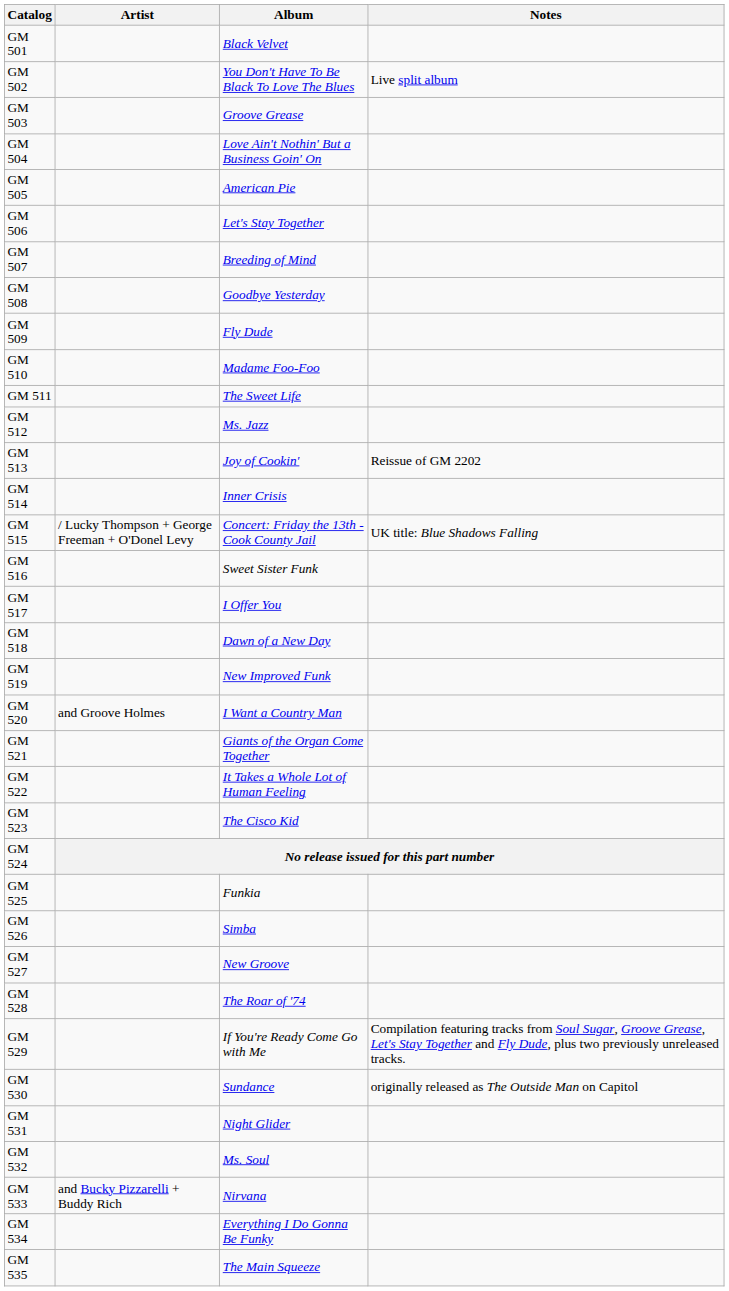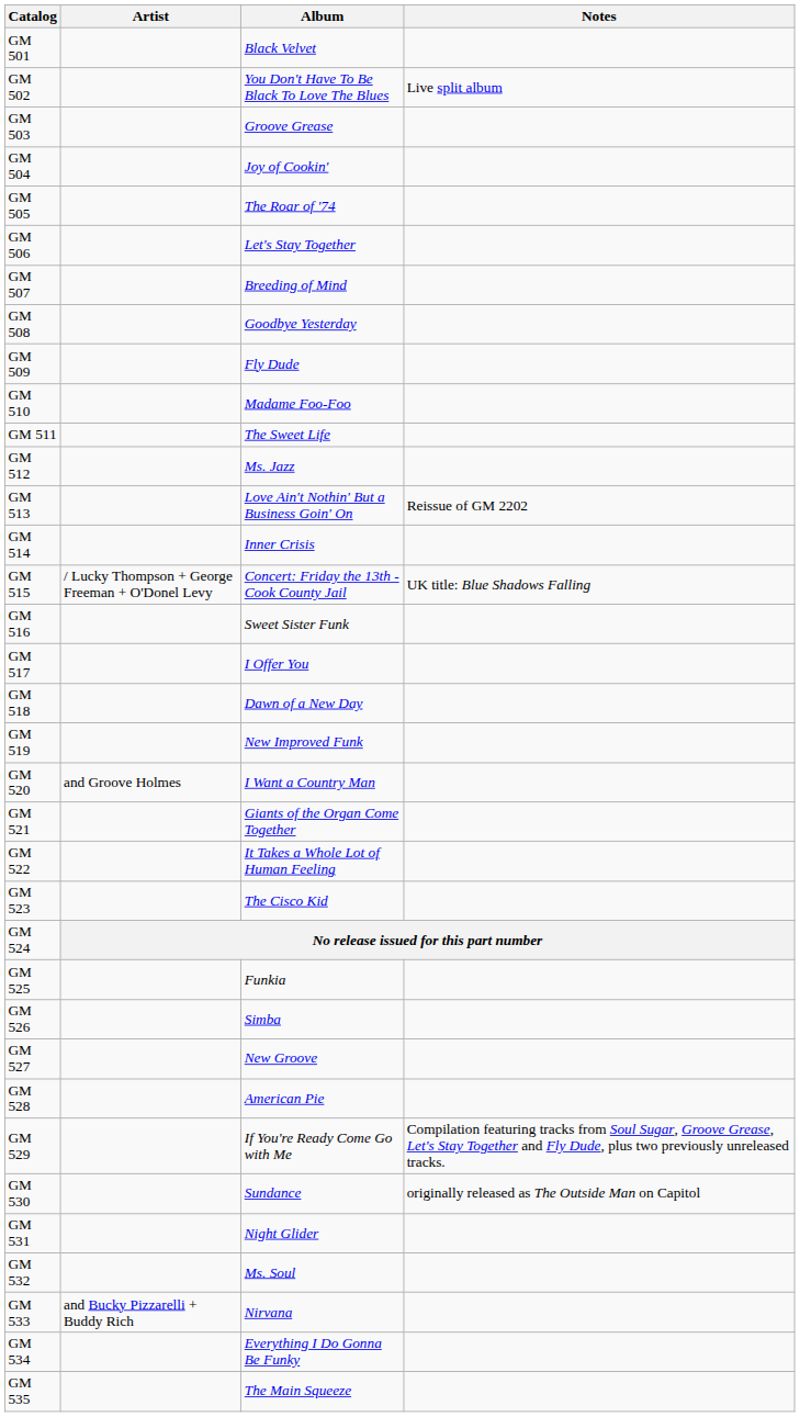GM 504 | Album: Love Ain't Nothin' But a Business Goin' On -> Joy of Cookin'
GM 505 | Album: American Pie -> The Roar of '74
GM 513 | Album: Joy of Cookin' -> Love Ain't Nothin' But a Business Goin' On
GM 528 | Album: The Roar of '74 -> American Pie
